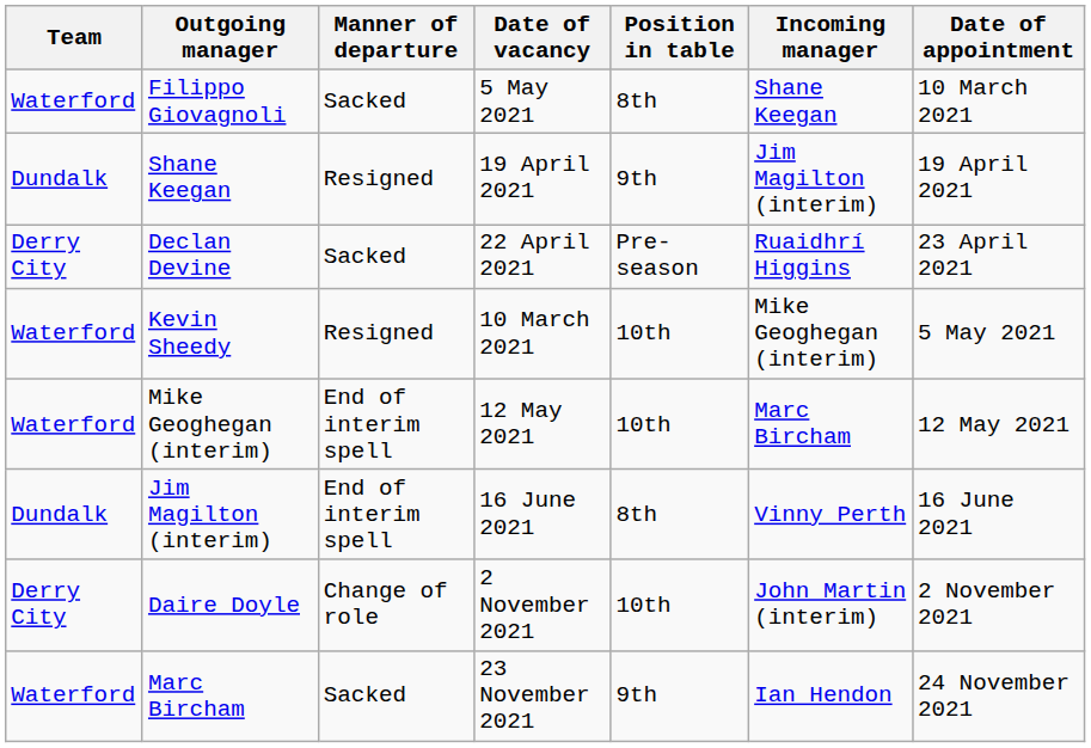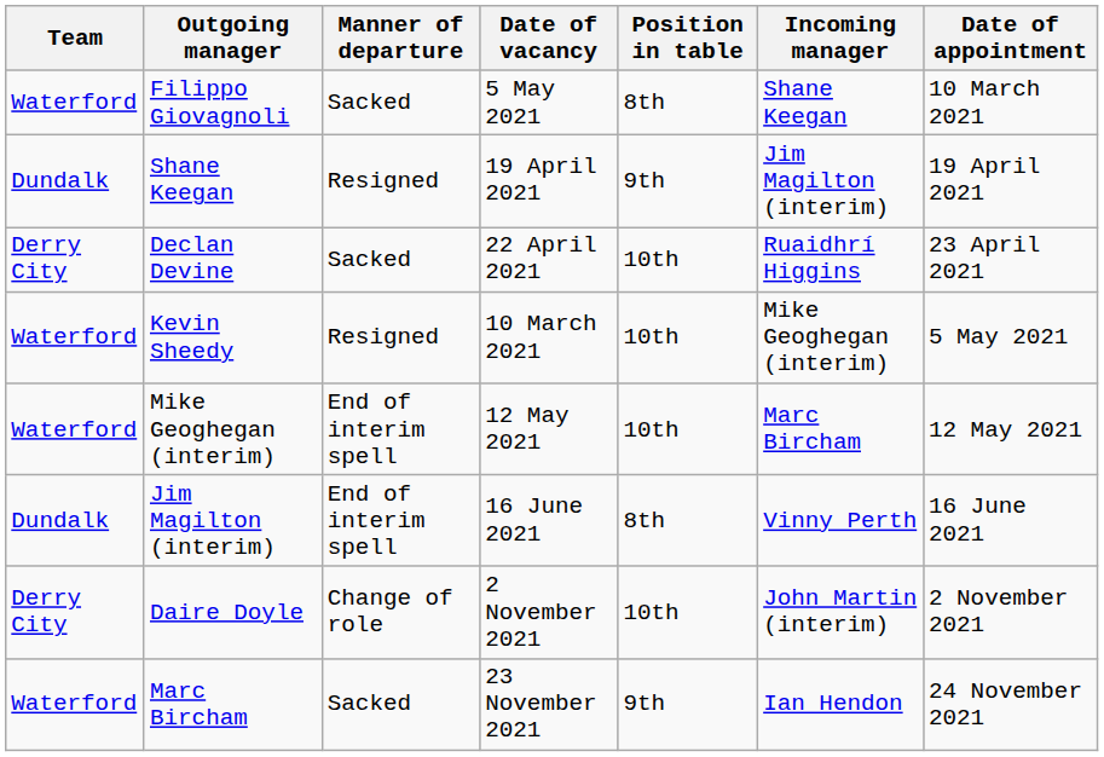Declan Devine | Position in table: Pre-season -> 10th
